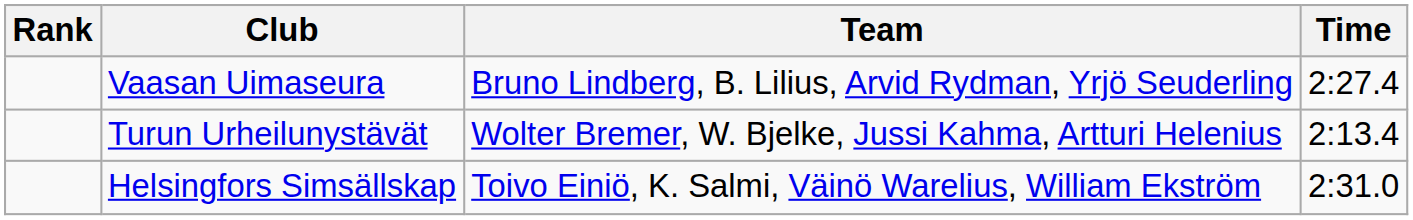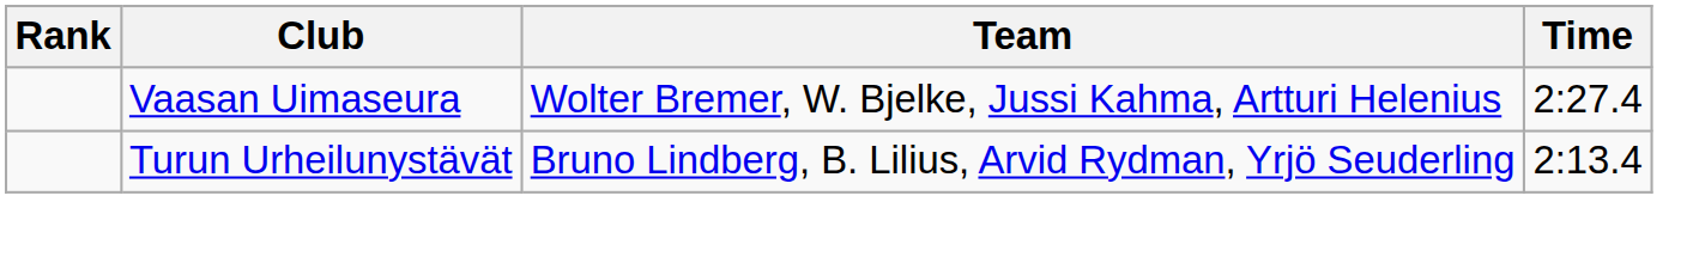Vaasan Uimaseura | Team: Bruno Lindberg, B. Lilius, Arvid Rydman, Yrjö Seuderling -> Wolter Bremer, W. Bjelke, Jussi Kahma, Artturi Helenius
Turun Urheilunystävät | Team: Wolter Bremer, W. Bjelke, Jussi Kahma, Artturi Helenius -> Bruno Lindberg, B. Lilius, Arvid Rydman, Yrjö Seuderling
- row: Helsingfors Simsällskap | Toivo Einiö, K. Salmi, Väinö Warelius, William Ekström | 2:31.0
